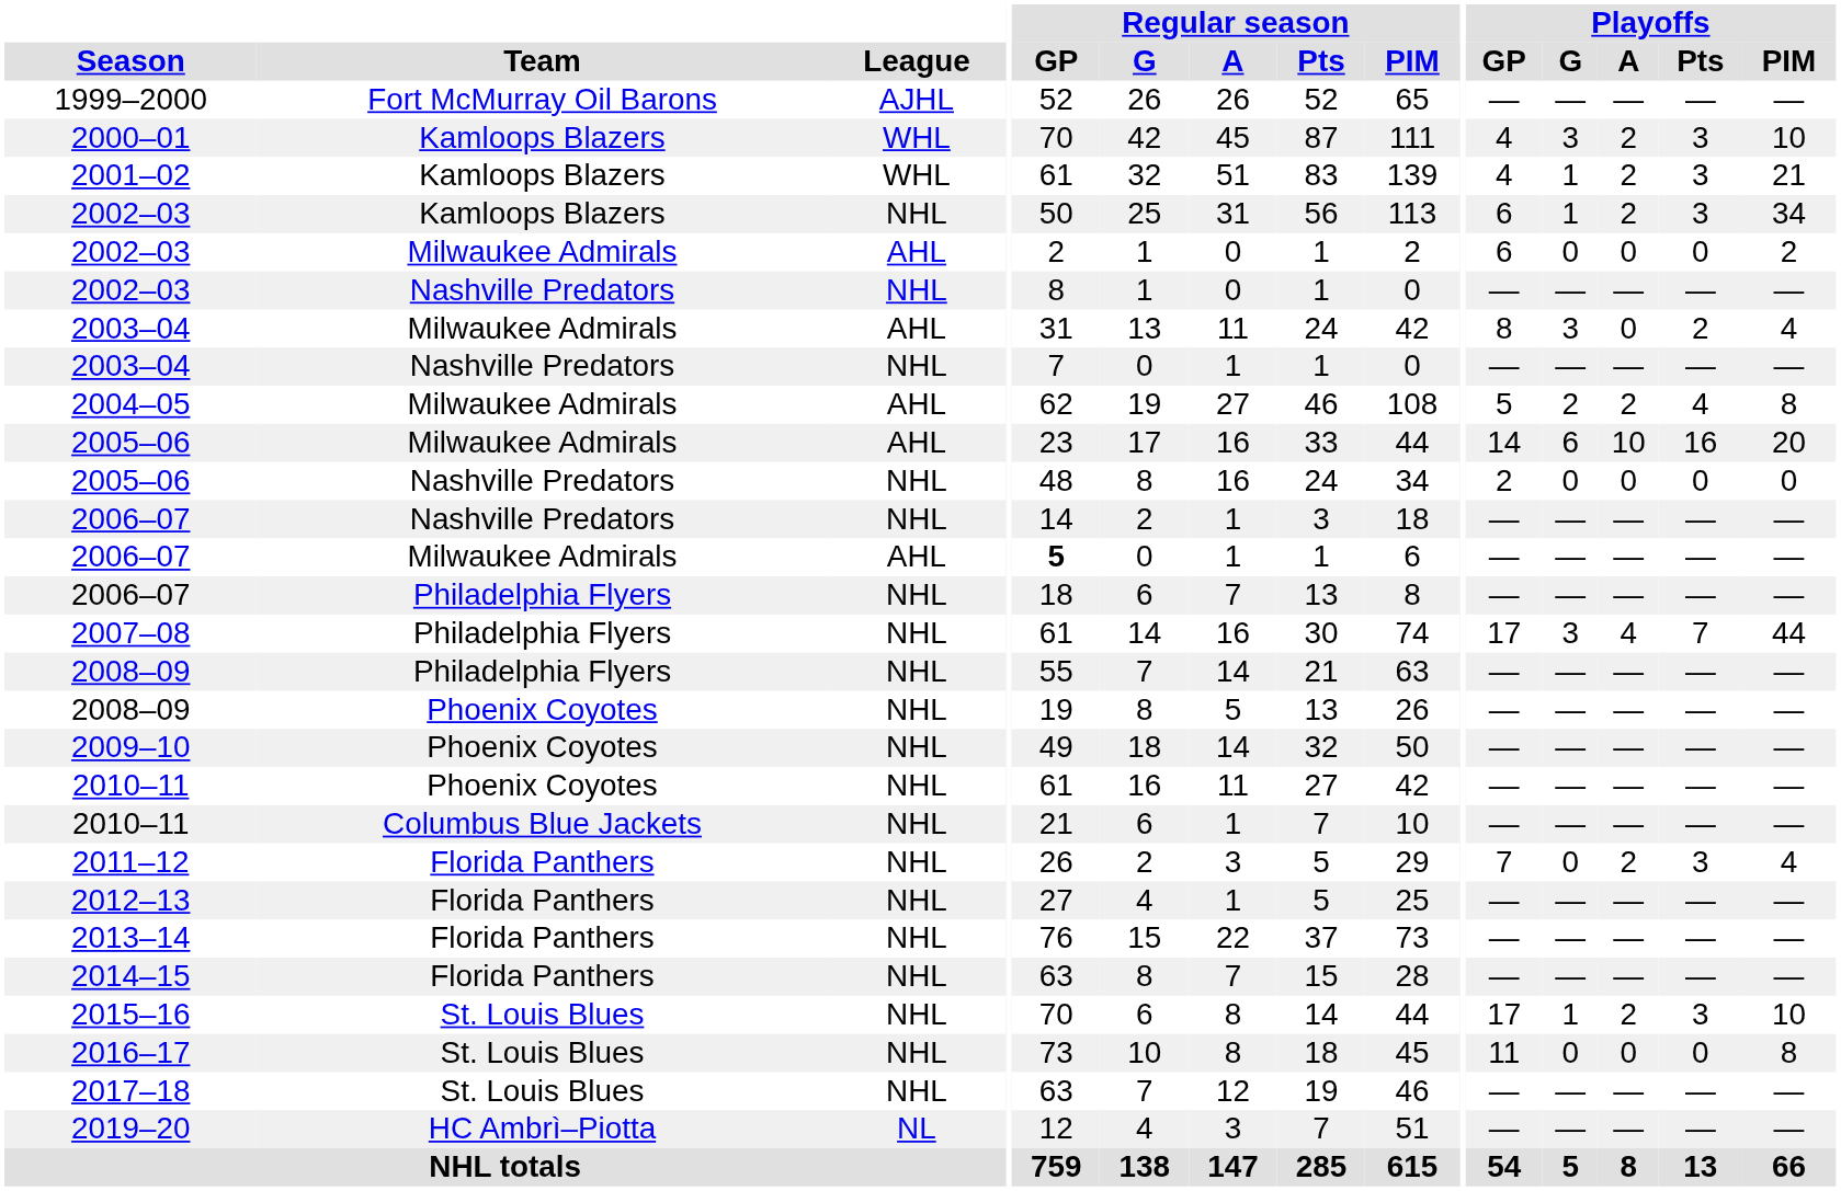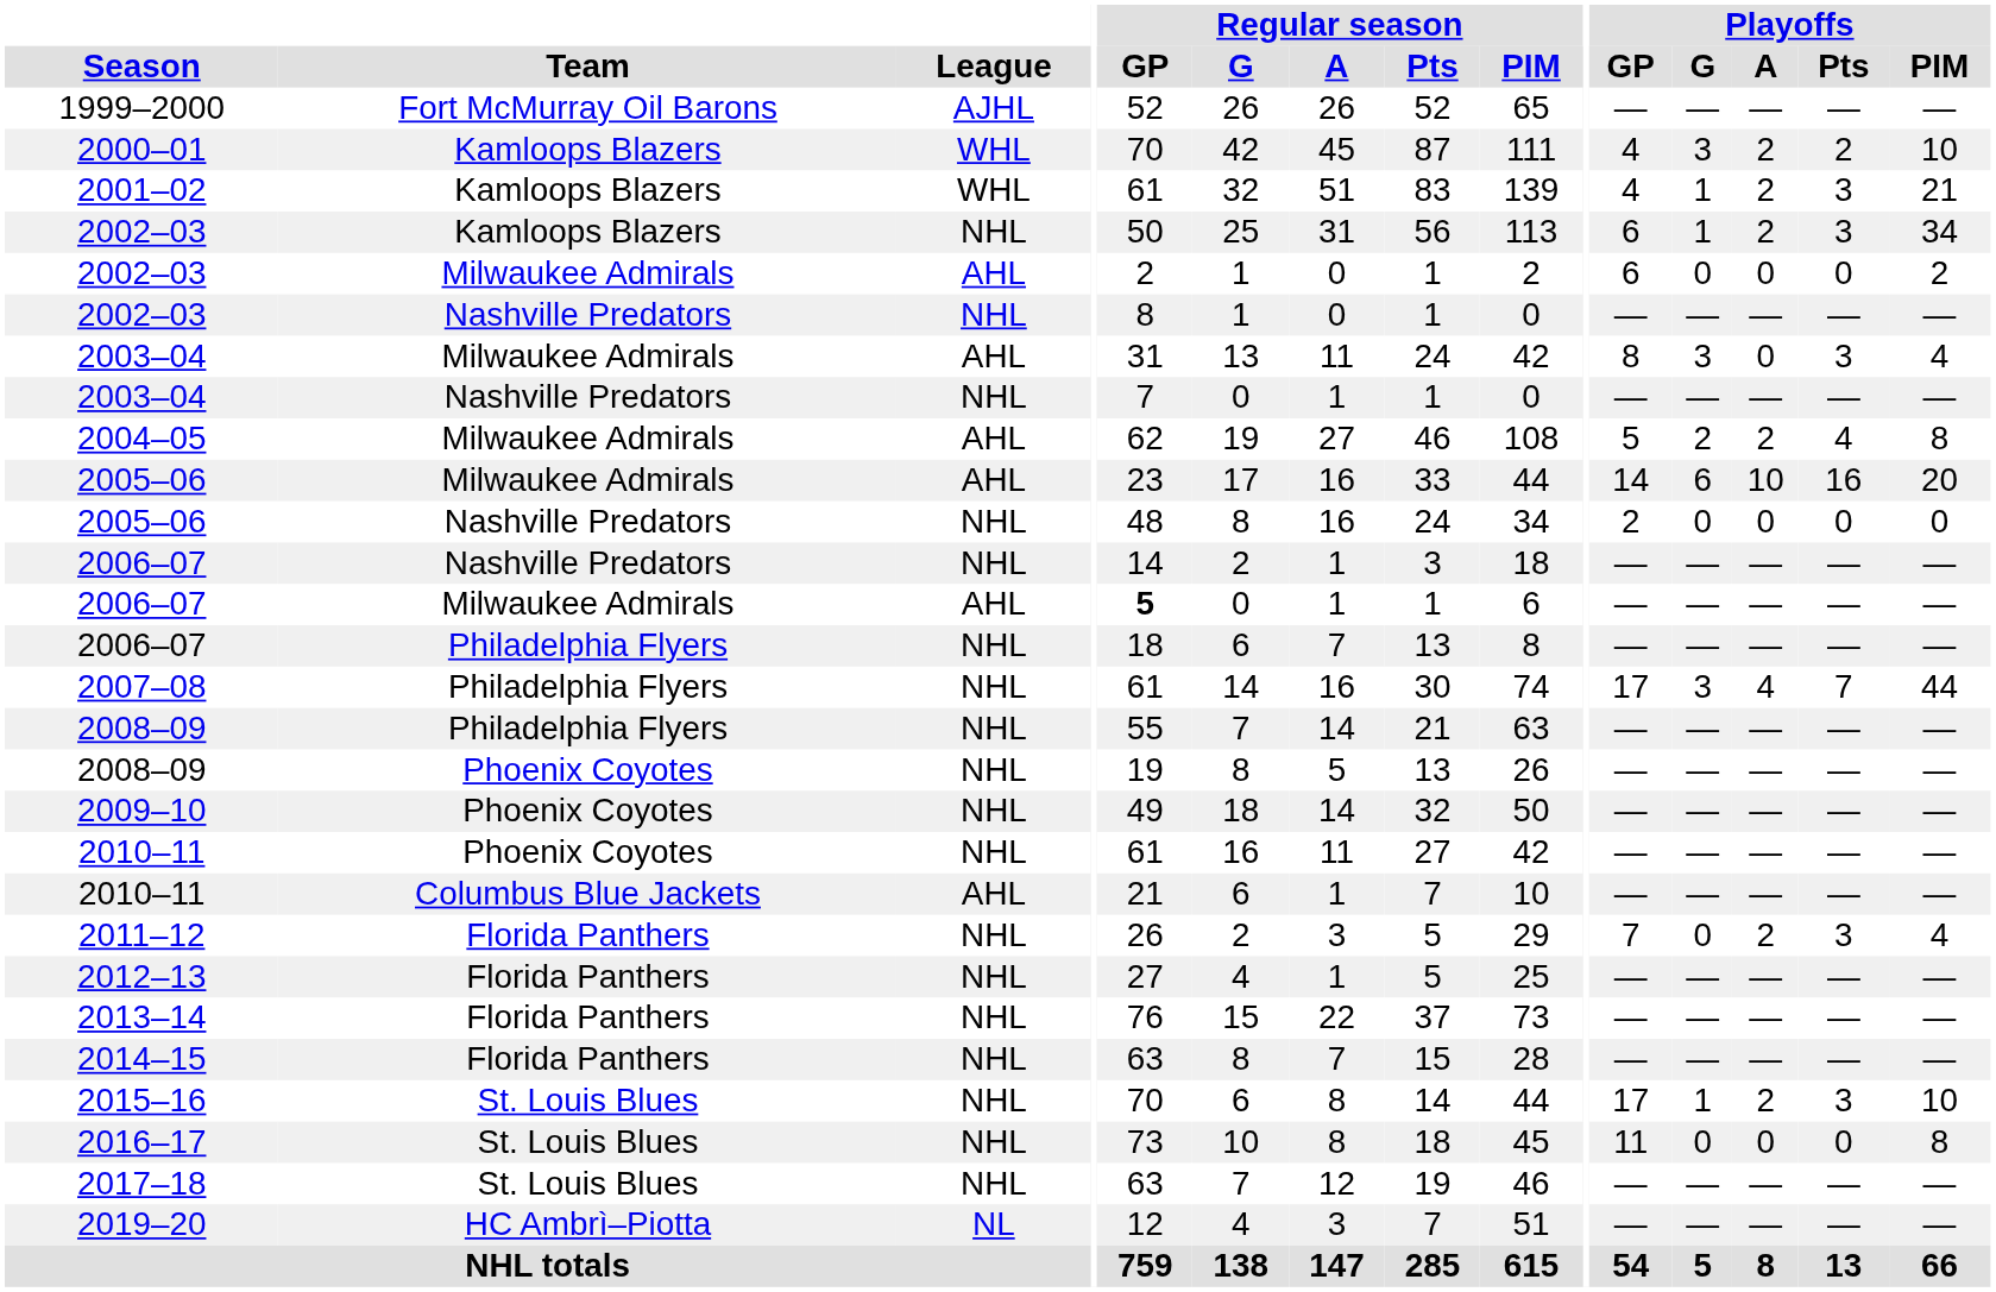2000–01 | Playoffs / Pts: 3 -> 2
2003–04 / Milwaukee Admirals | Playoffs / Pts: 2 -> 3
2010–11 / Columbus Blue Jackets | League: NHL -> AHL
